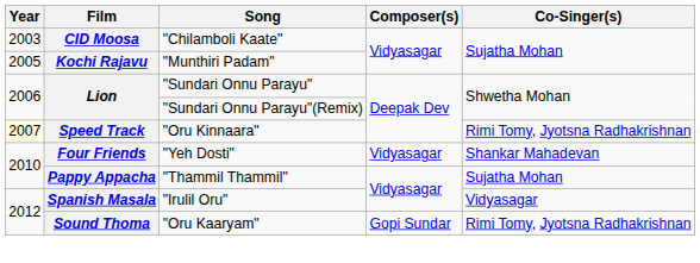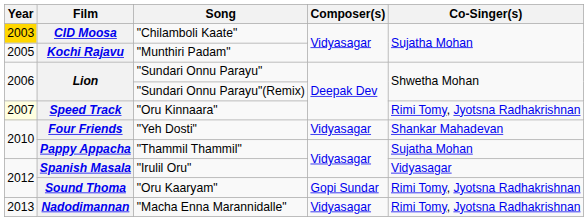CID Moosa | Year: no background -> gold background
+ row: 2013 | Nadodimannan | "Macha Enna Marannidalle" | Vidyasagar | Rimi Tomy, Jyotsna Radhakrishnan
